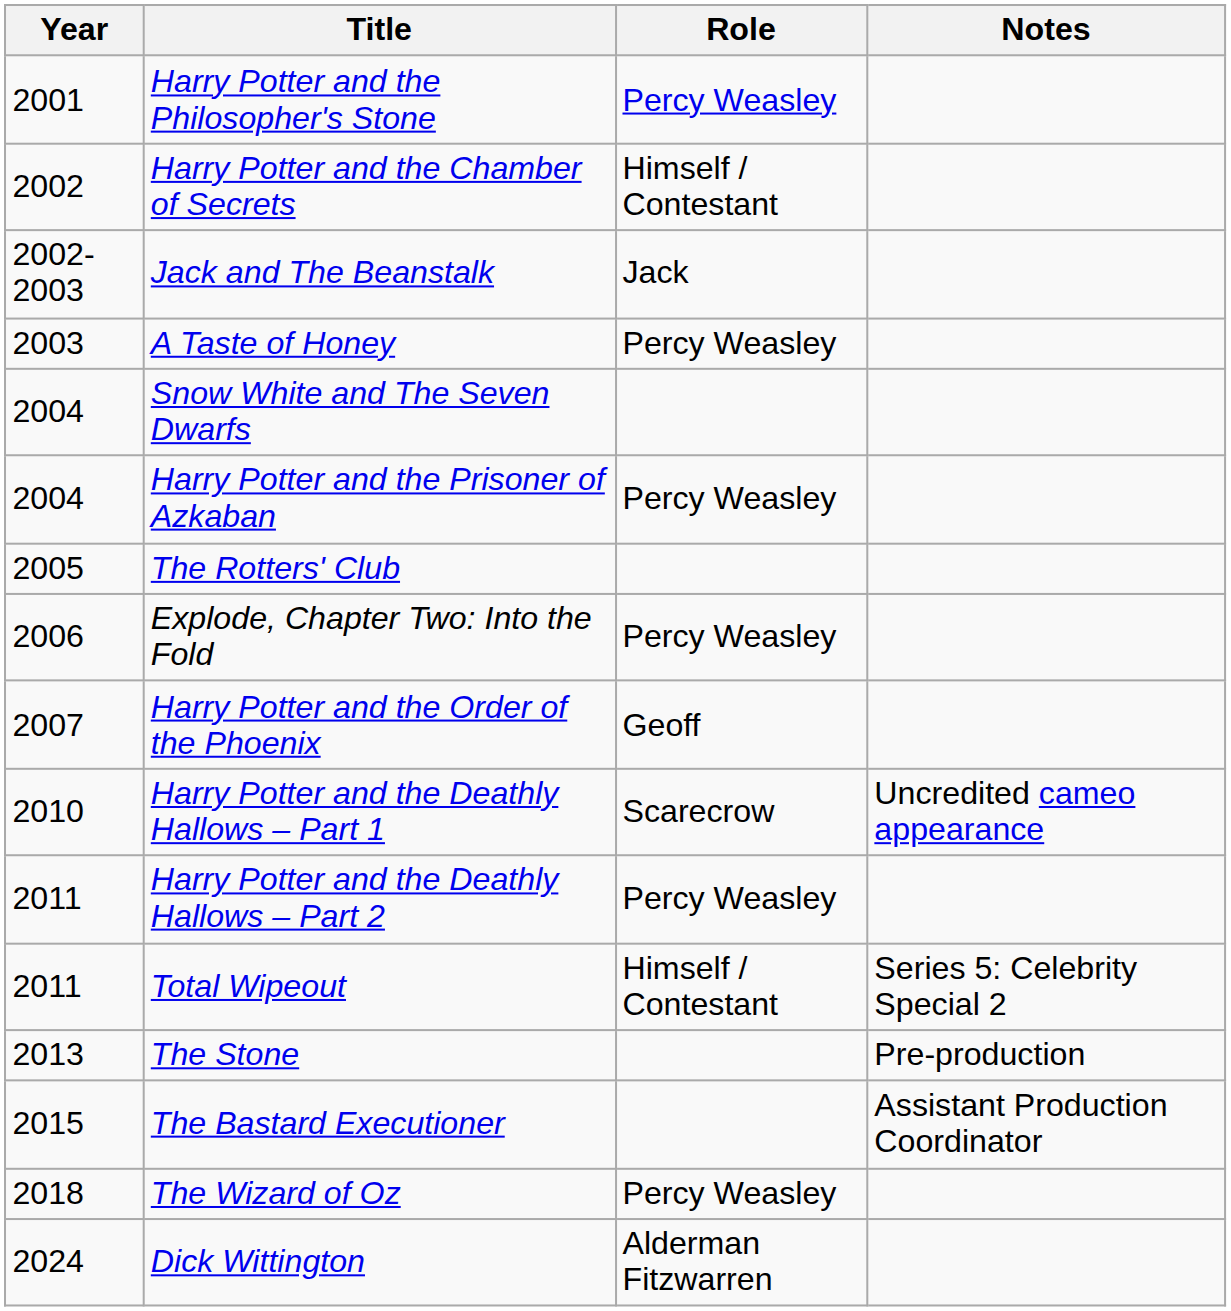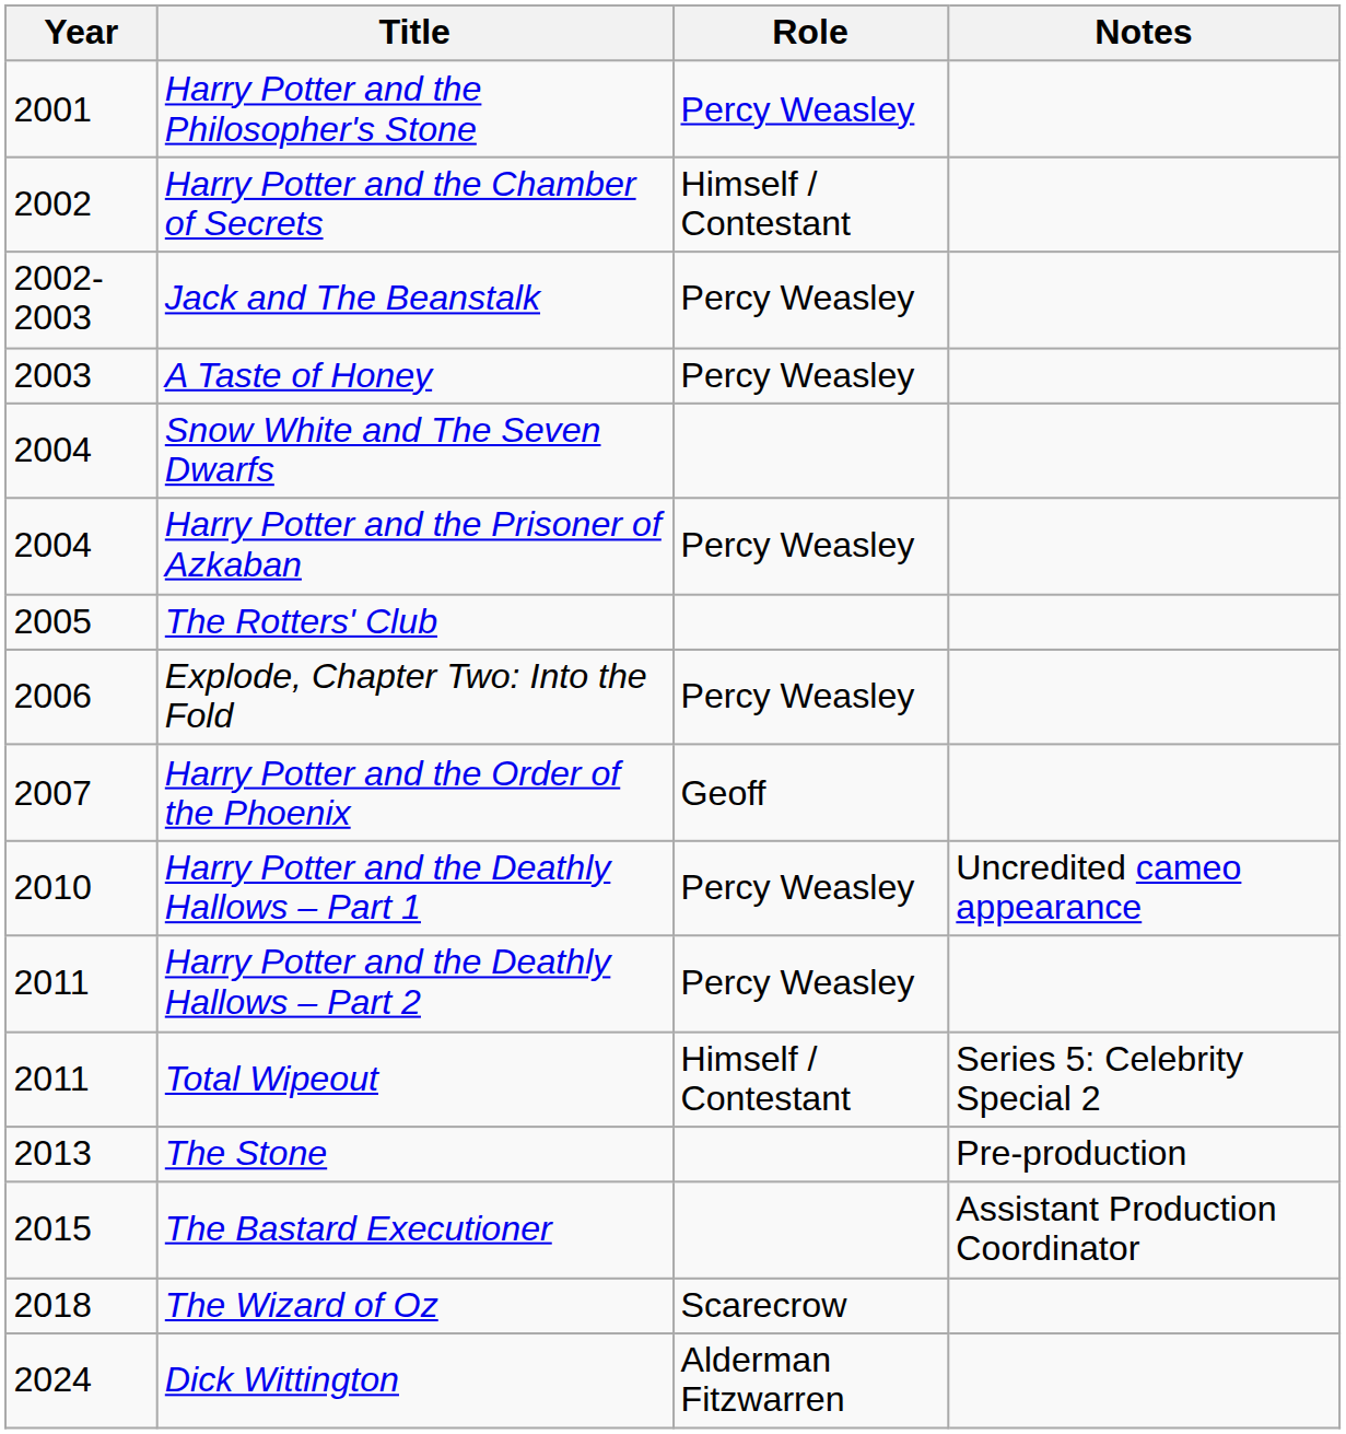Jack and The Beanstalk | Role: Jack -> Percy Weasley
Harry Potter and the Deathly Hallows – Part 1 | Role: Scarecrow -> Percy Weasley
The Wizard of Oz | Role: Percy Weasley -> Scarecrow
